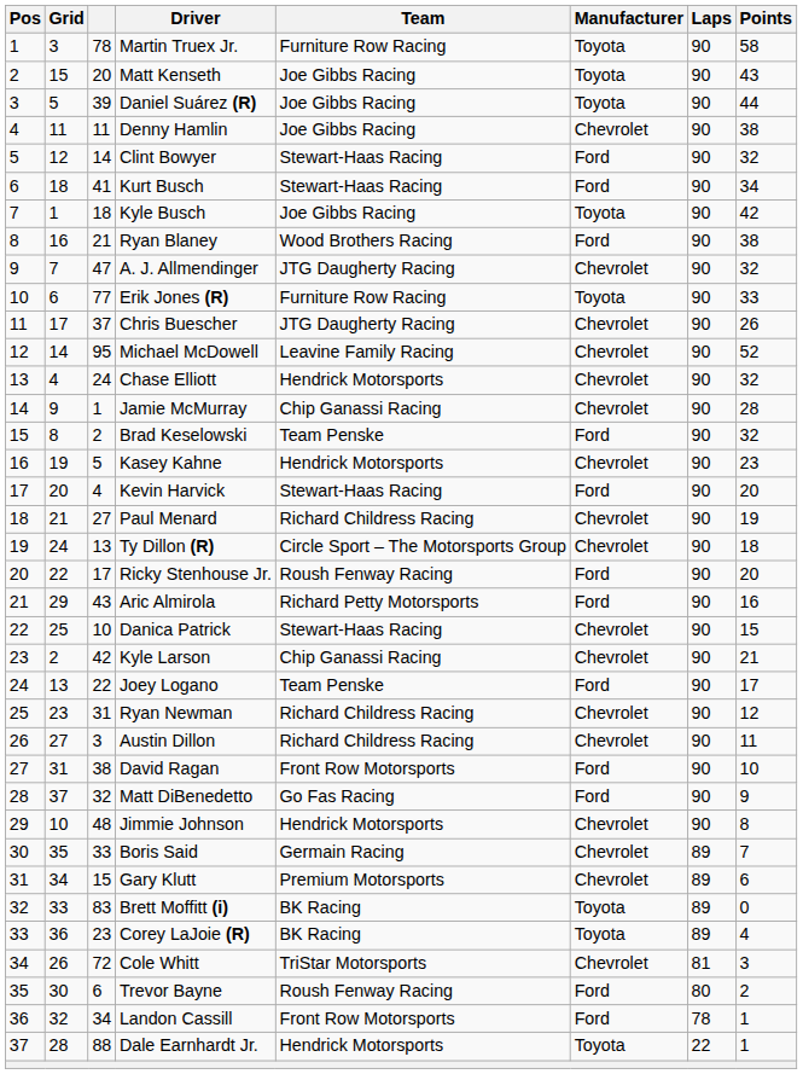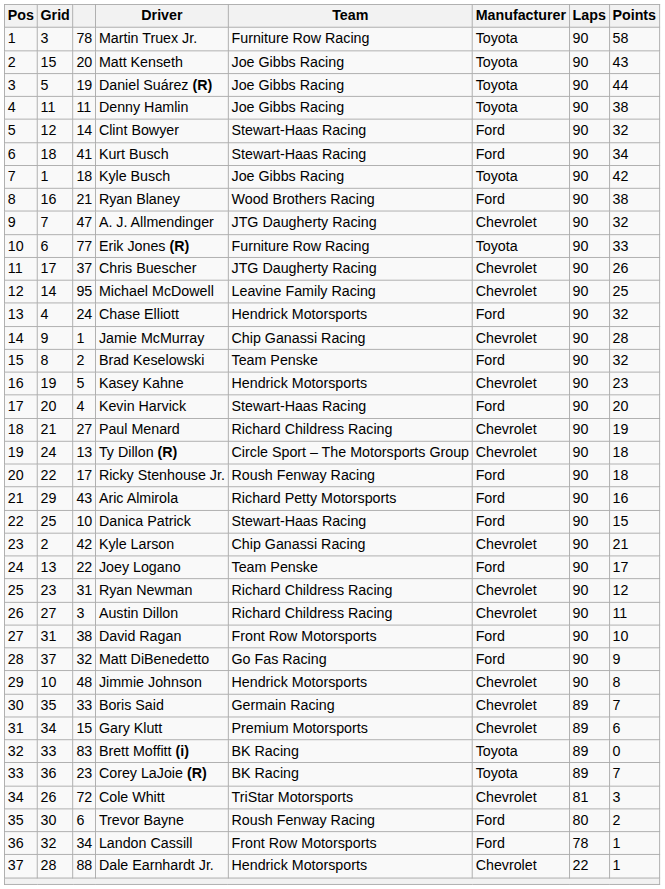Daniel Suárez (R) | column 3: 39 -> 19
Denny Hamlin | Manufacturer: Chevrolet -> Toyota
Michael McDowell | Points: 52 -> 25
Chase Elliott | Manufacturer: Chevrolet -> Ford
Ricky Stenhouse Jr. | Points: 20 -> 18
Danica Patrick | Manufacturer: Chevrolet -> Ford
Corey LaJoie (R) | Points: 4 -> 7
Dale Earnhardt Jr. | Manufacturer: Toyota -> Chevrolet
